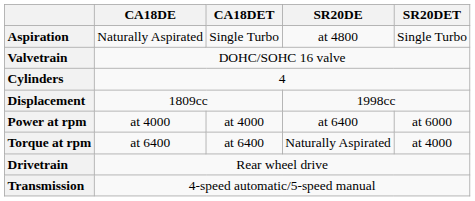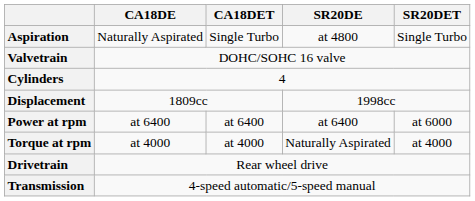Power at rpm | CA18DE: at 4000 -> at 6400
Power at rpm | CA18DET: at 4000 -> at 6400
Torque at rpm | CA18DE: at 6400 -> at 4000
Torque at rpm | CA18DET: at 6400 -> at 4000
